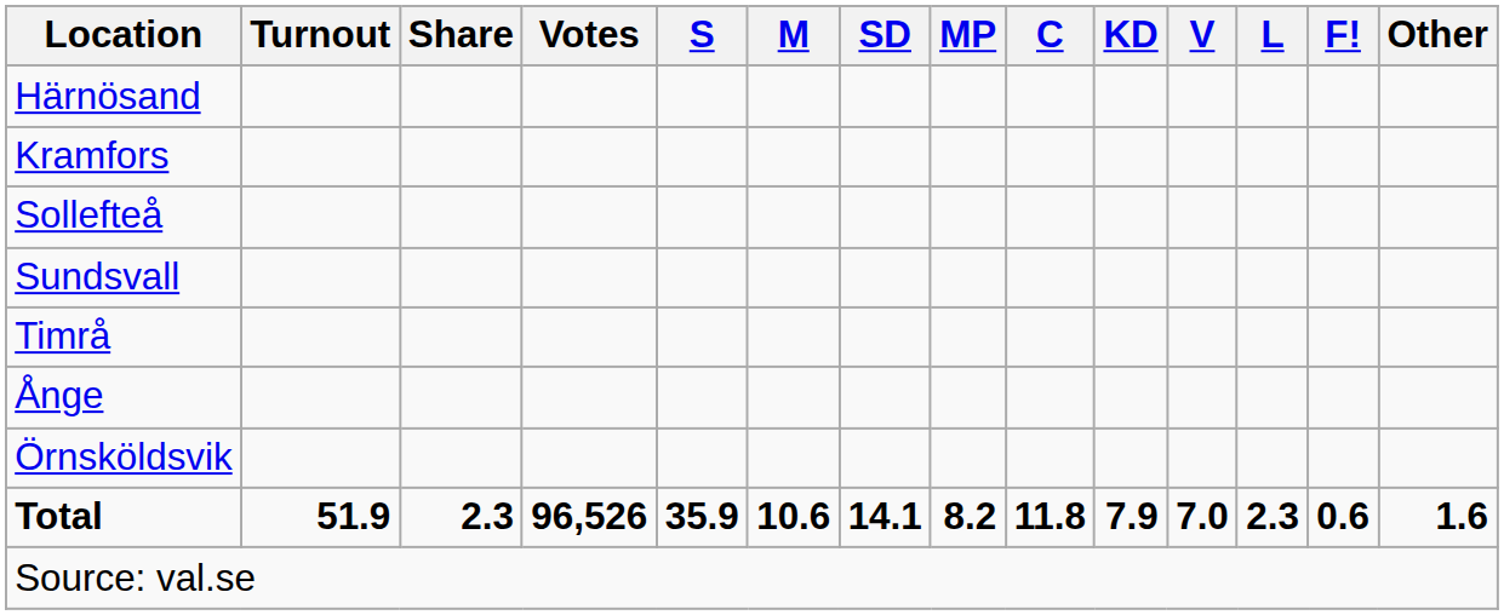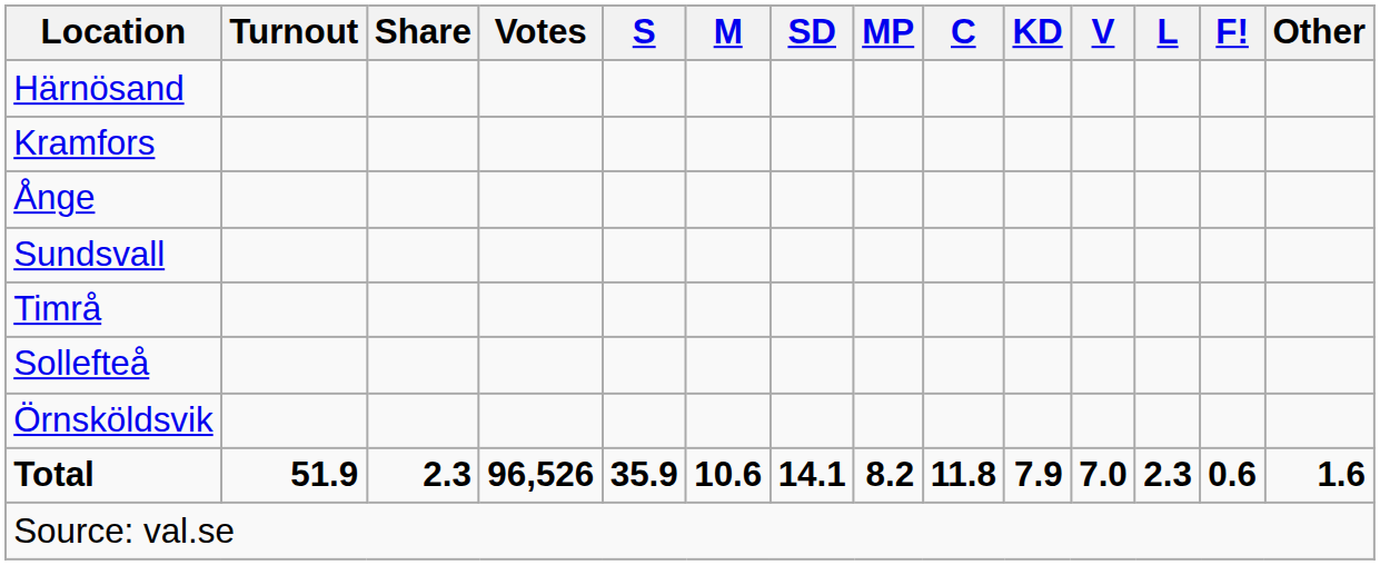rows swapped: Sollefteå <-> Ånge
